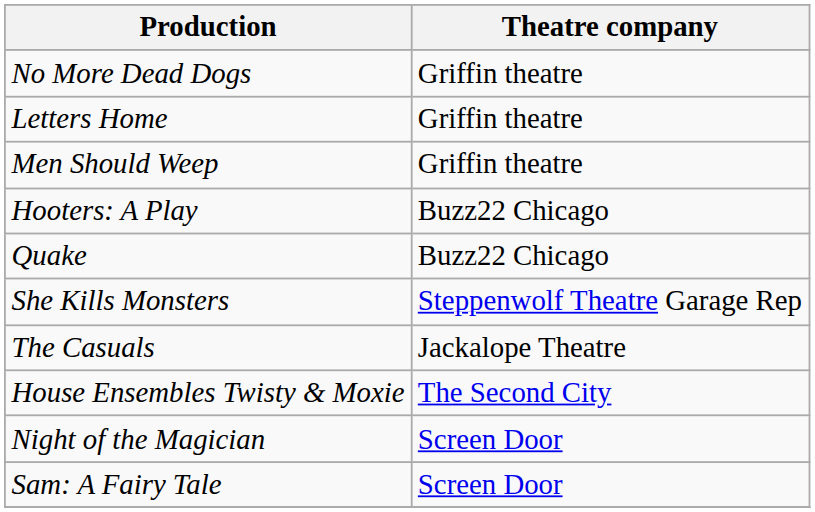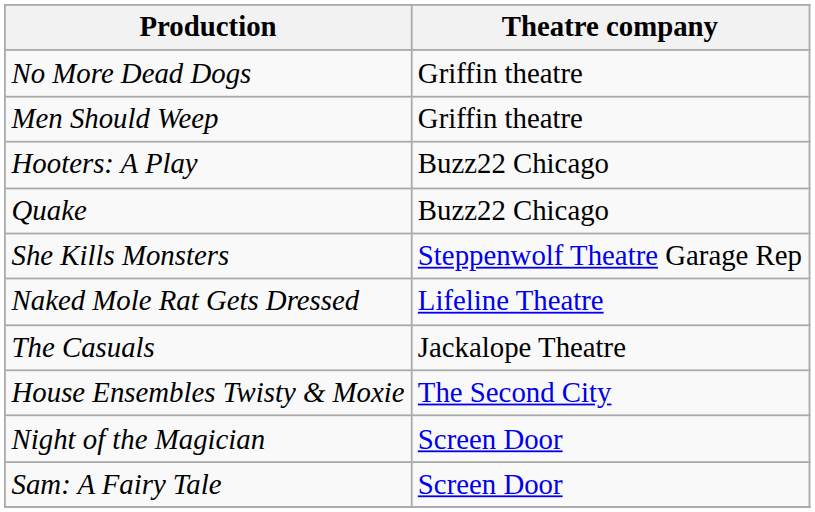- row: Letters Home | Griffin theatre
+ row: Naked Mole Rat Gets Dressed | Lifeline Theatre
